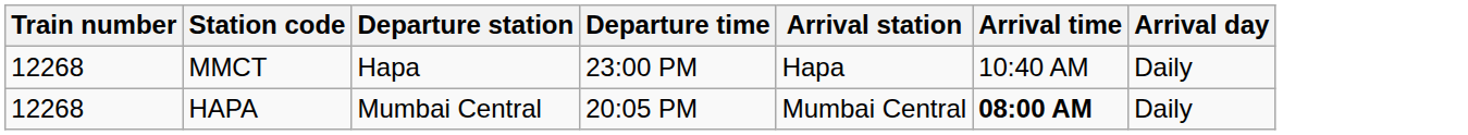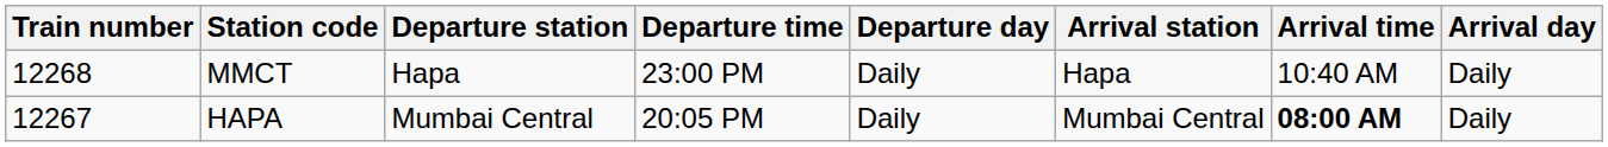+ column: Departure day | Daily | Daily
HAPA | Train number: 12268 -> 12267
